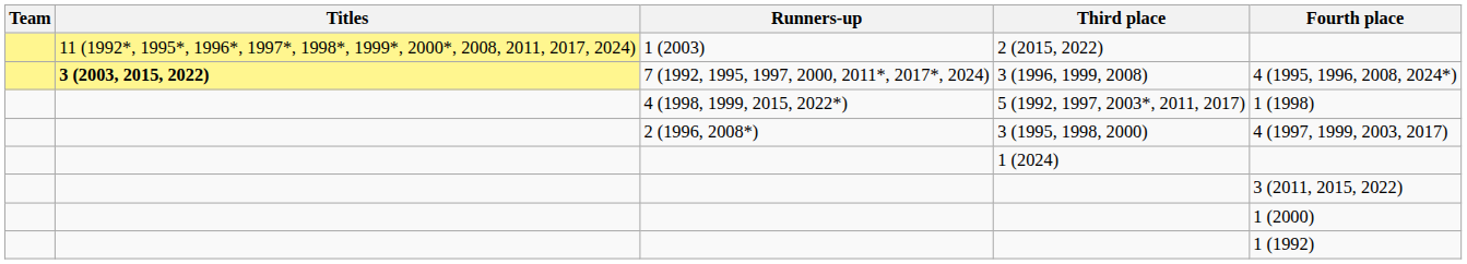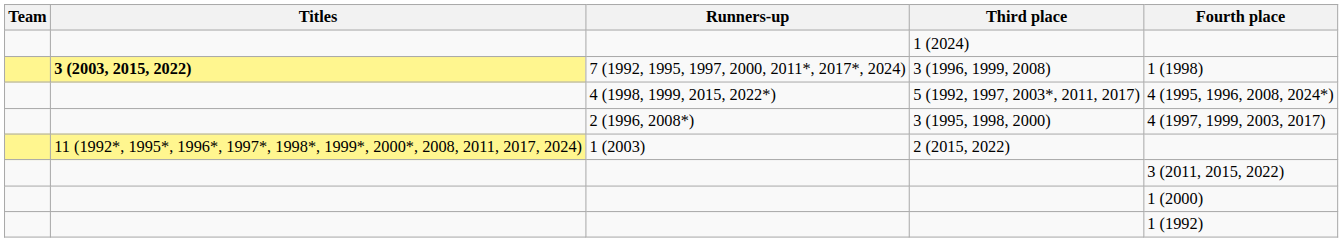rows swapped: 2 (2015, 2022) <-> 1 (2024)
3 (1996, 1999, 2008) | Fourth place: 4 (1995, 1996, 2008, 2024*) -> 1 (1998)
5 (1992, 1997, 2003*, 2011, 2017) | Fourth place: 1 (1998) -> 4 (1995, 1996, 2008, 2024*)
